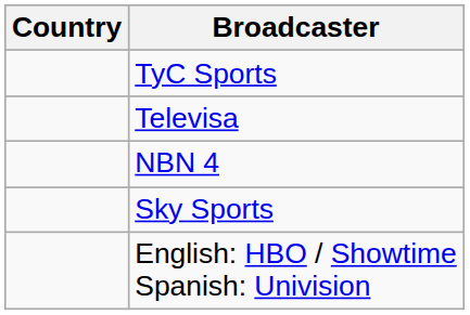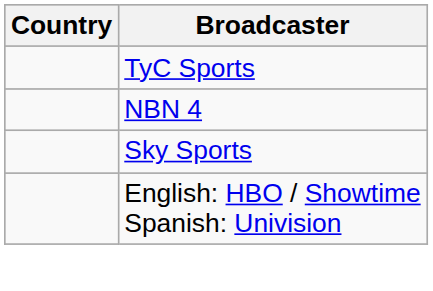- row: Televisa
